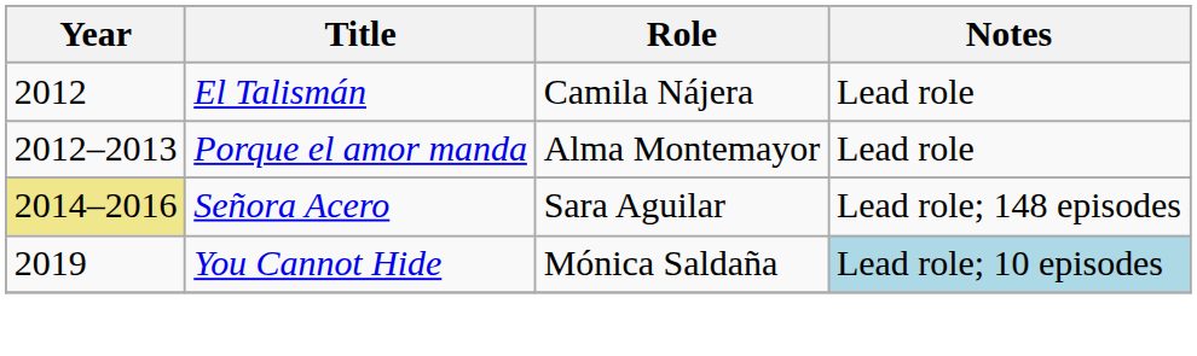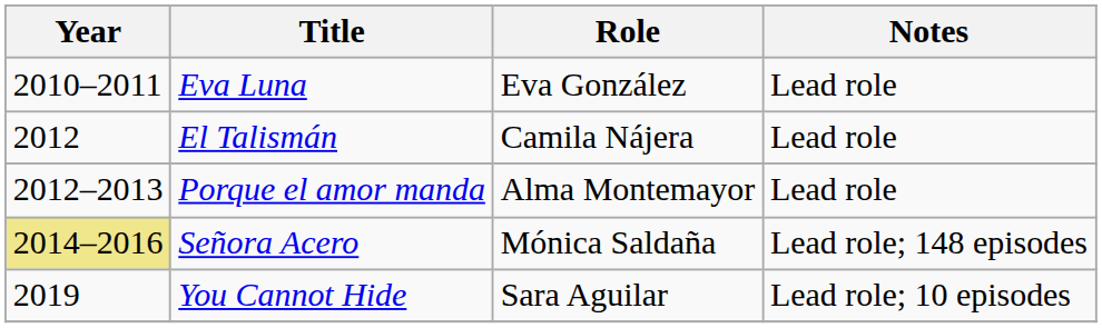+ row: 2010–2011 | Eva Luna | Eva González | Lead role
Señora Acero | Role: Sara Aguilar -> Mónica Saldaña
You Cannot Hide | Role: Mónica Saldaña -> Sara Aguilar
You Cannot Hide | Notes: lightblue background -> no background
